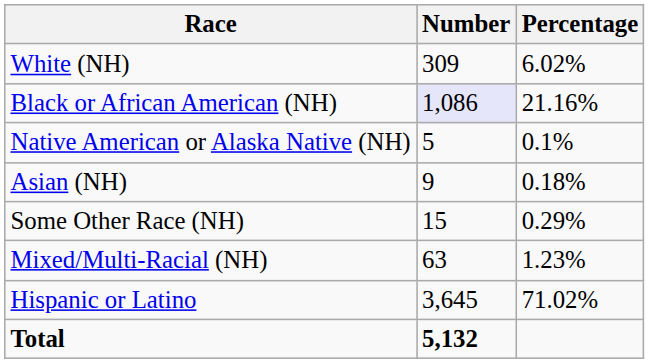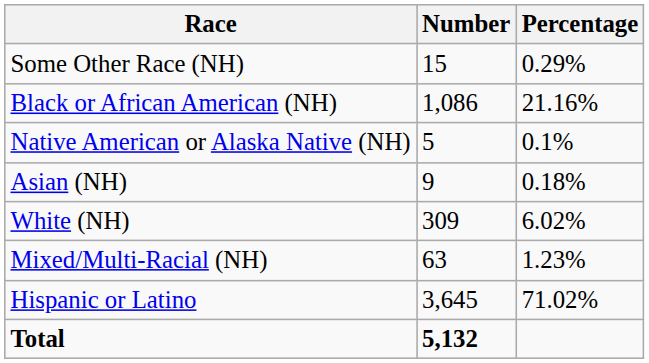rows swapped: White (NH) <-> Some Other Race (NH)
Black or African American (NH) | Number: lavender background -> no background
